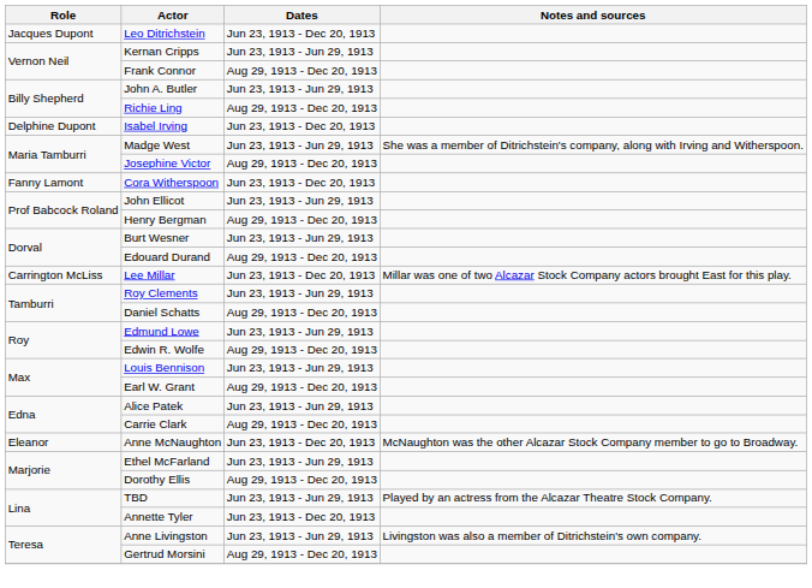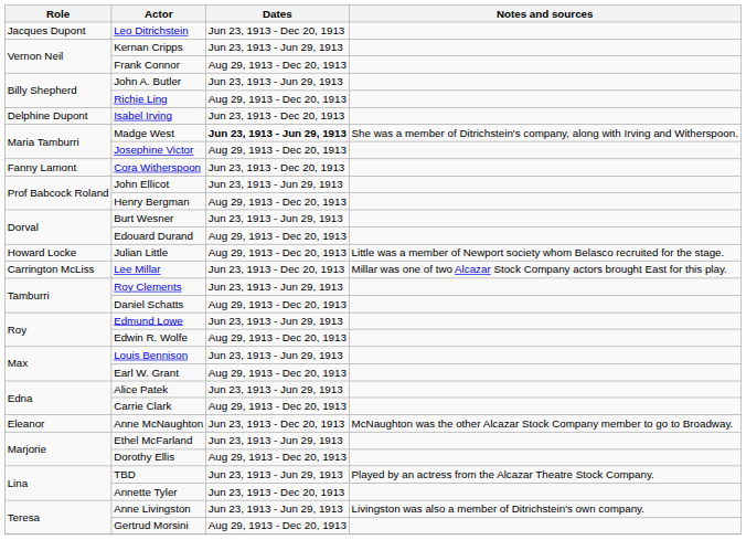Madge West | Dates: normal -> bold
+ row: Howard Locke | Julian Little | Aug 29, 1913 - Dec 20, 1913 | Little was a member of Newport society whom Belasco recruited for the stage.
